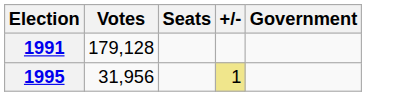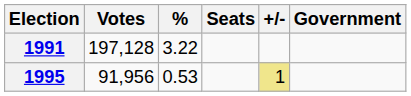+ column: % | 3.22 | 0.53
1991 | Votes: 179,128 -> 197,128
1995 | Votes: 31,956 -> 91,956
